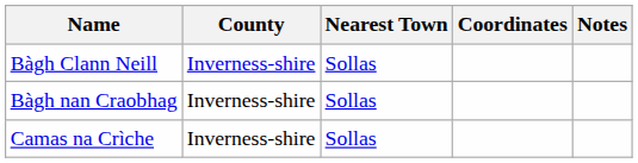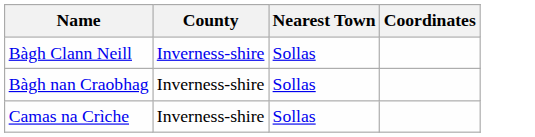- column: Notes
